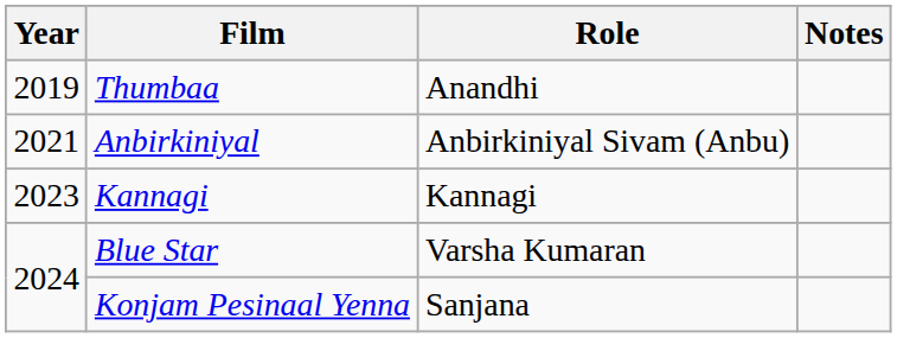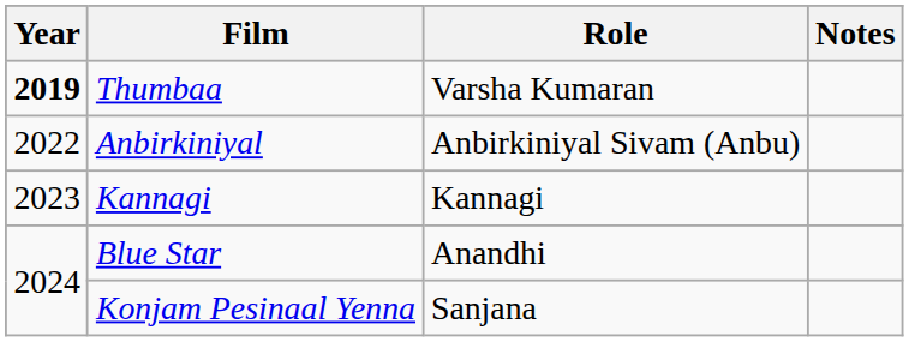Thumbaa | Year: normal -> bold
Thumbaa | Role: Anandhi -> Varsha Kumaran
Anbirkiniyal | Year: 2021 -> 2022
Blue Star | Role: Varsha Kumaran -> Anandhi
